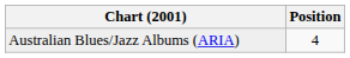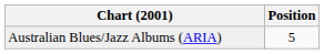Australian Blues/Jazz Albums (ARIA) | Position: 4 -> 5
